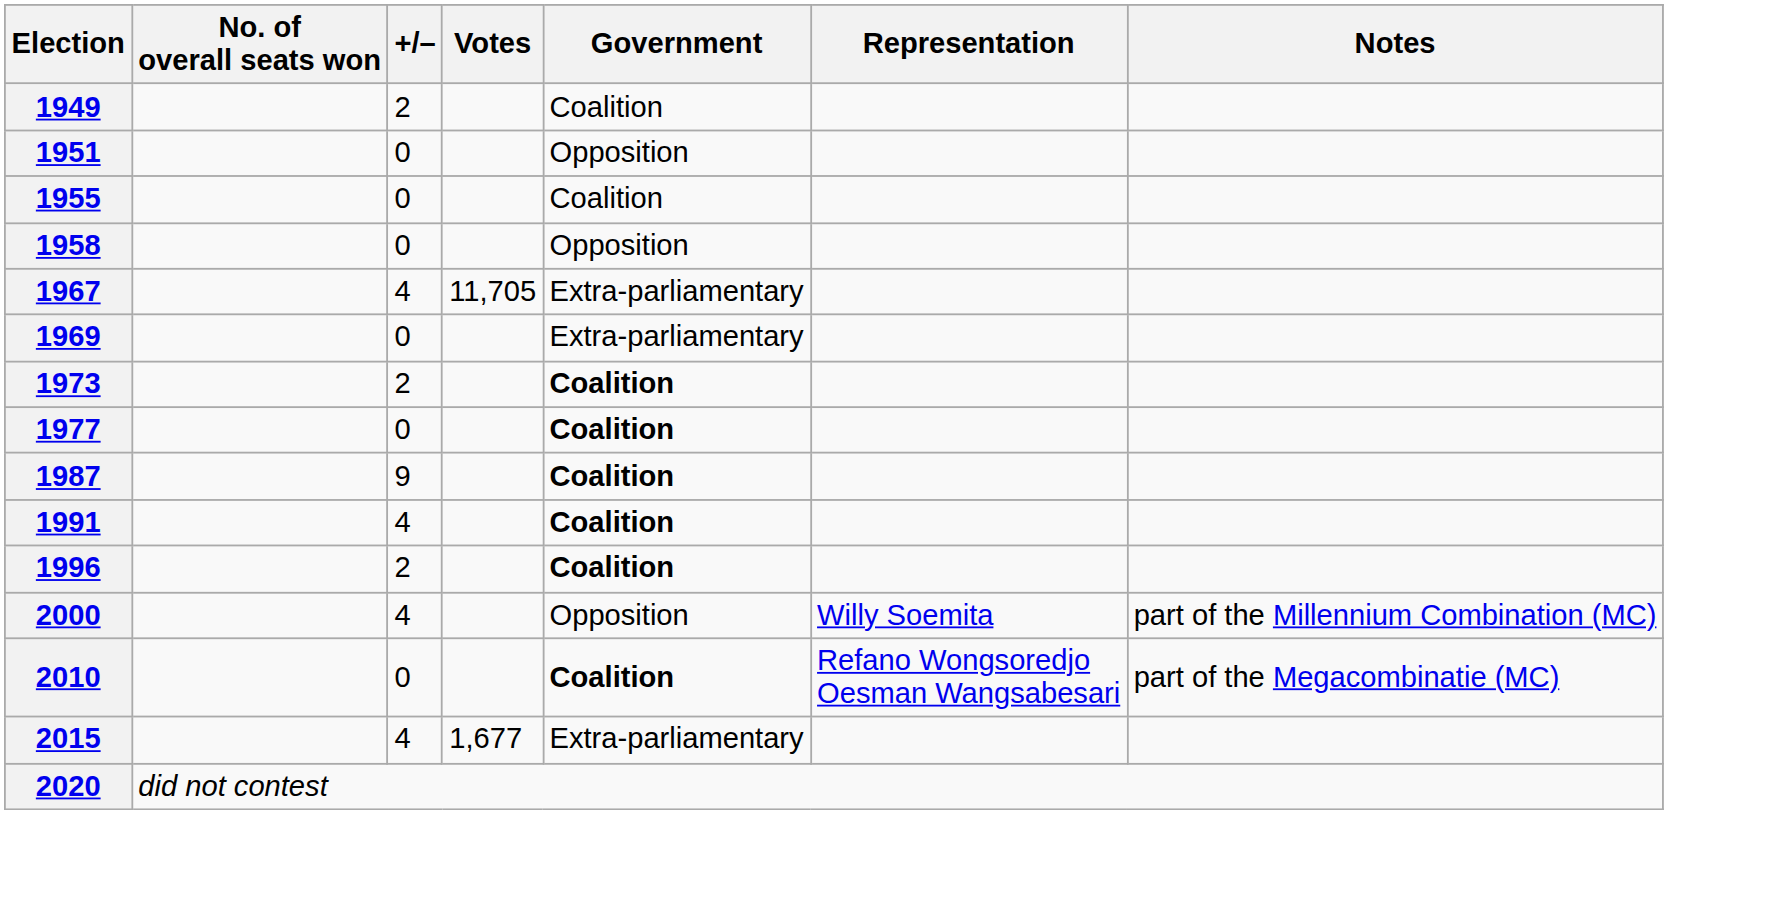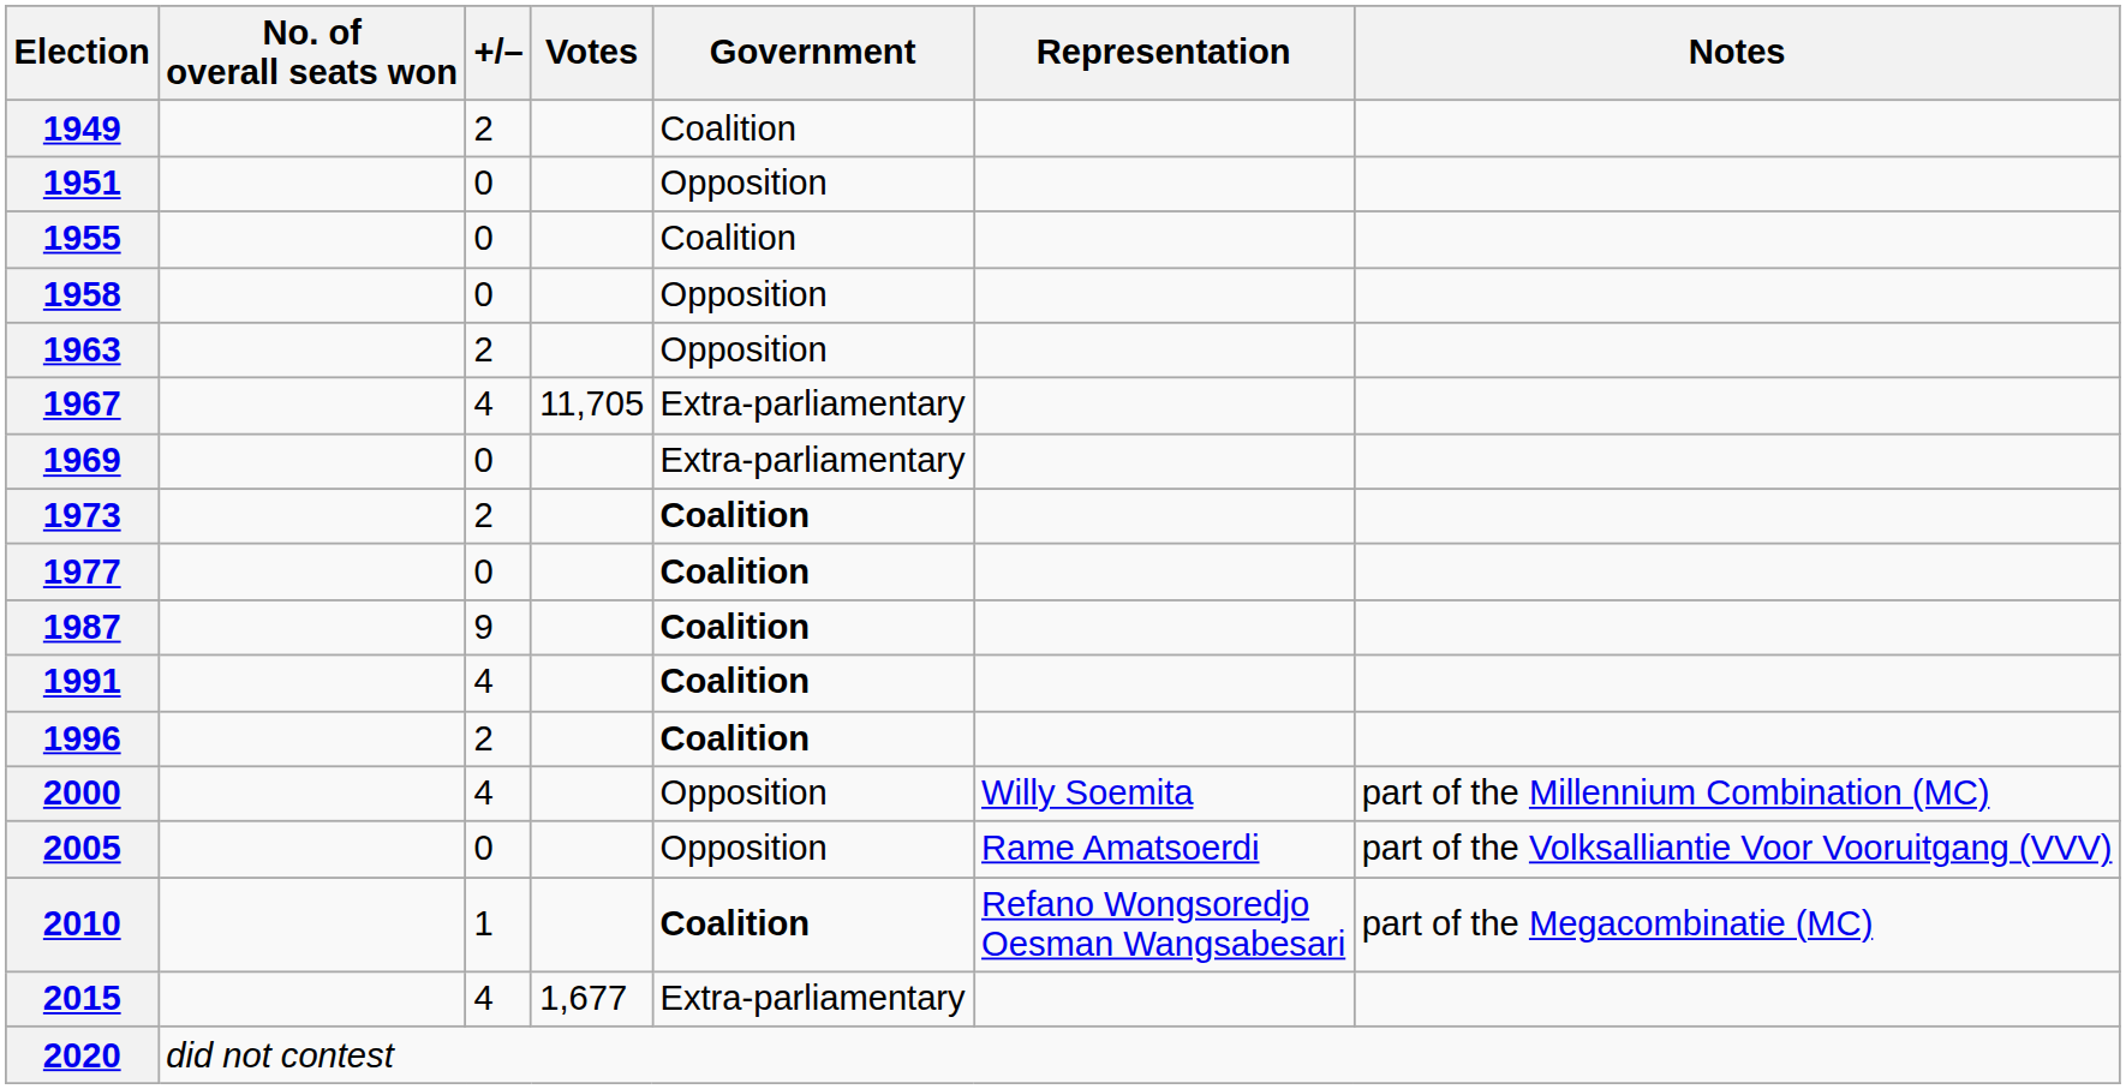+ row: 1963 | 2 | Opposition
+ row: 2005 | 0 | Opposition | Rame Amatsoerdi | part of the Volksalliantie Voor Vooruitgang (VVV)
2010 | +/–: 0 -> 1
